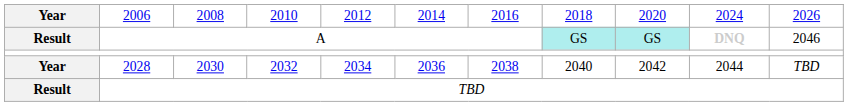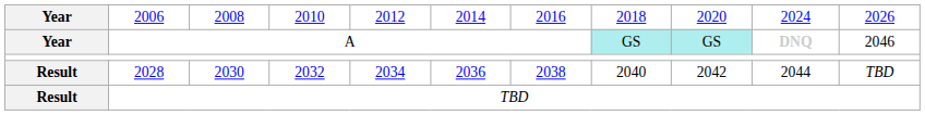A | column 1: Result -> Year
2028 | column 1: Year -> Result
